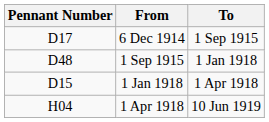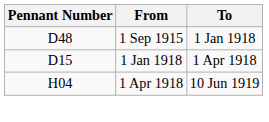- row: D17 | 6 Dec 1914 | 1 Sep 1915
